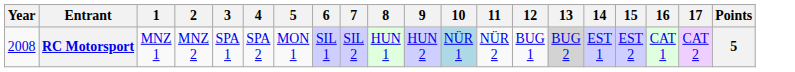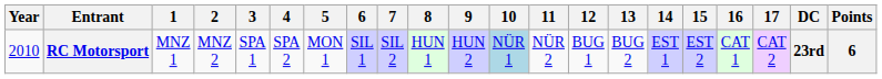+ column: DC | 23rd
RC Motorsport | Year: 2008 -> 2010
RC Motorsport | 13: lightgrey background -> no background
RC Motorsport | Points: 5 -> 6
